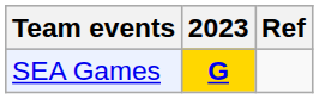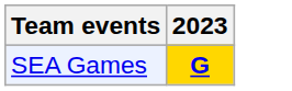- column: Ref
